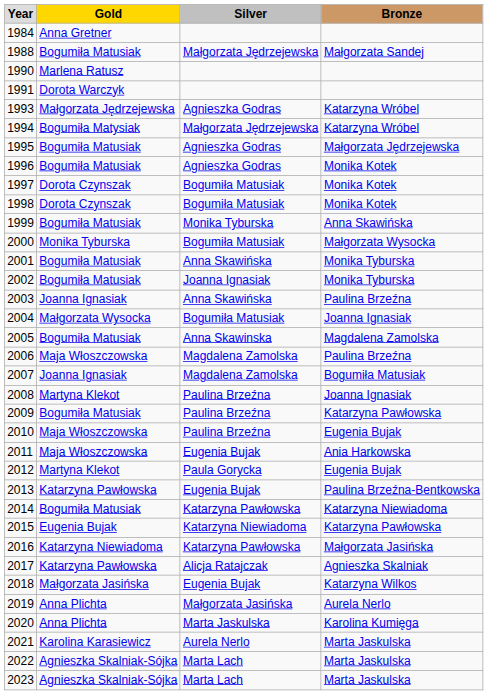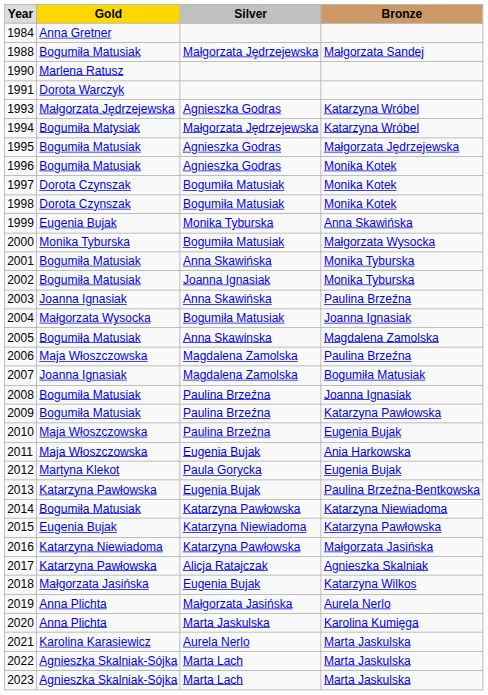1999 | Gold: Bogumiła Matusiak -> Eugenia Bujak
2008 | Gold: Martyna Klekot -> Bogumiła Matusiak
